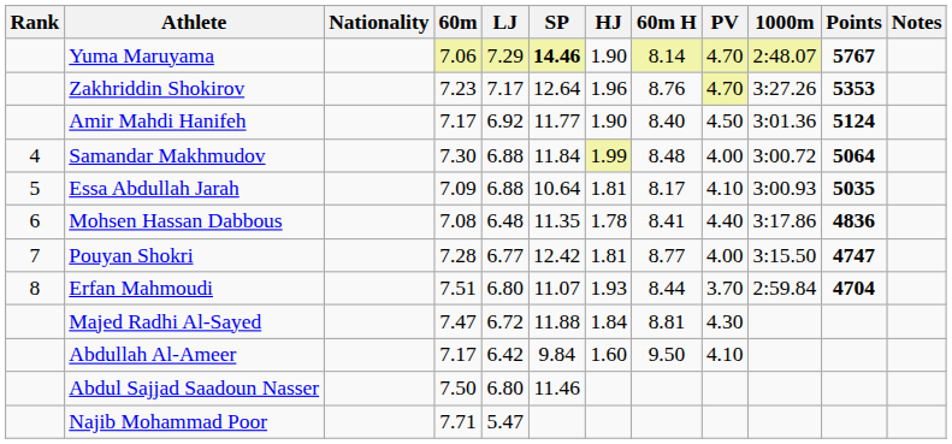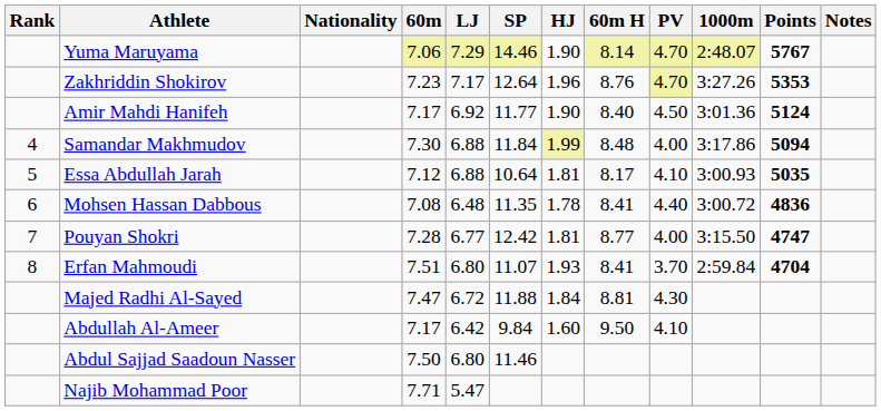Yuma Maruyama | SP: bold -> normal
Samandar Makhmudov | 1000m: 3:00.72 -> 3:17.86
Samandar Makhmudov | Points: 5064 -> 5094
Essa Abdullah Jarah | 60m: 7.09 -> 7.12
Mohsen Hassan Dabbous | 1000m: 3:17.86 -> 3:00.72
Erfan Mahmoudi | 60m H: 8.44 -> 8.41
